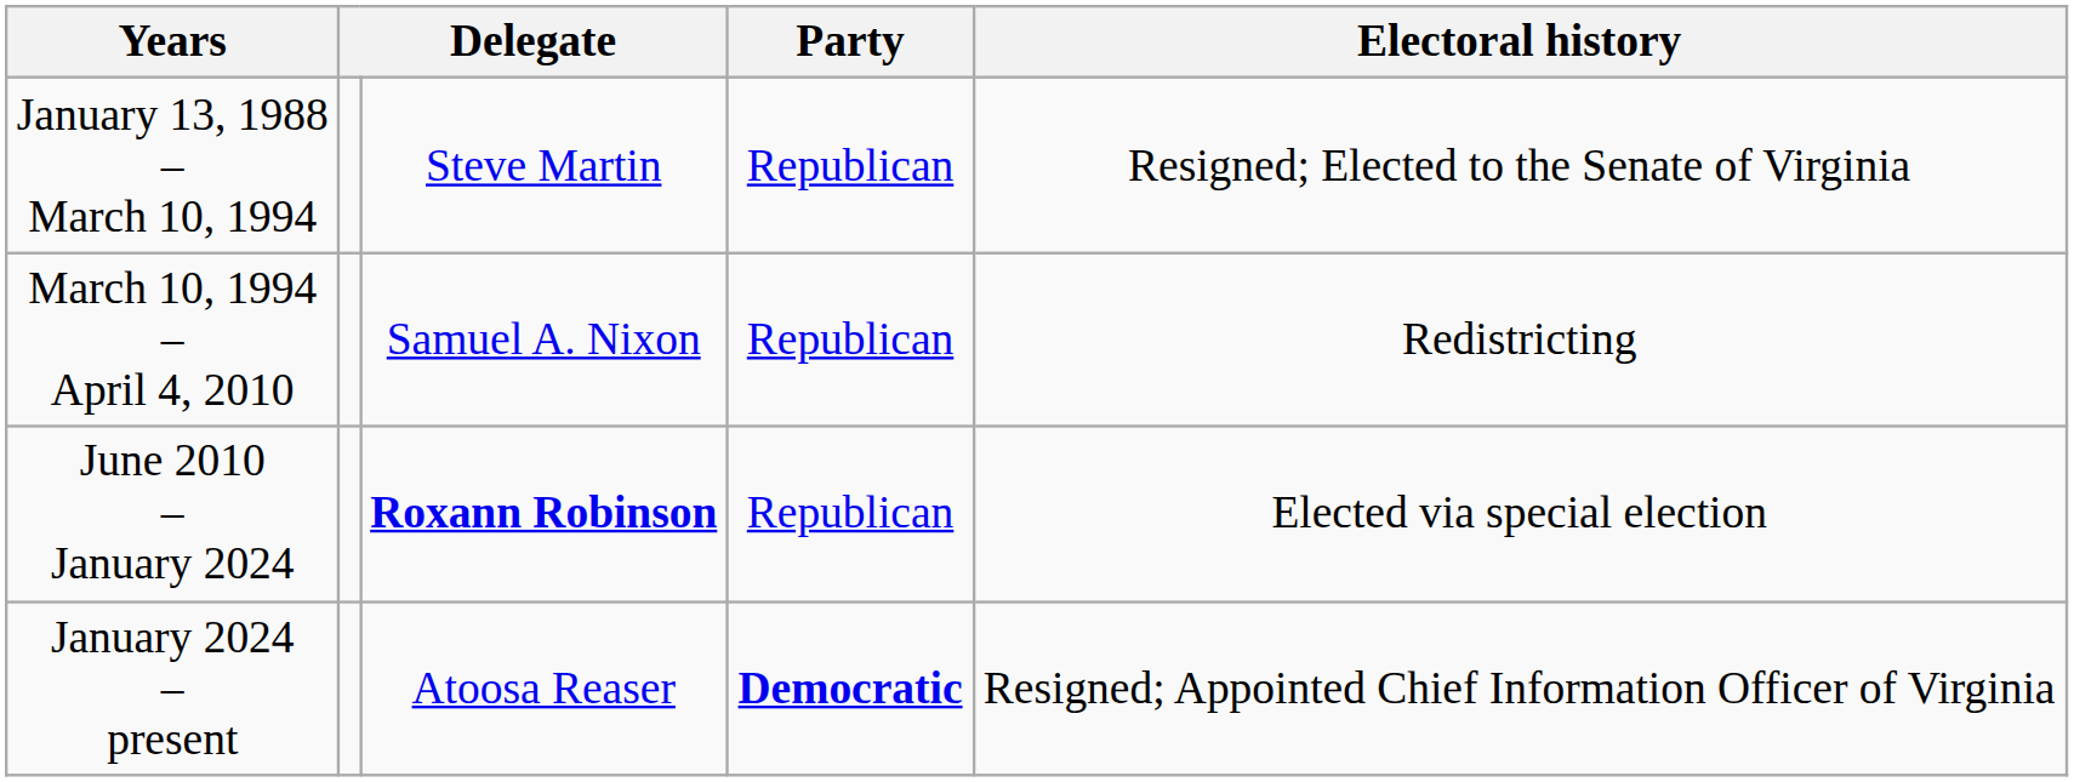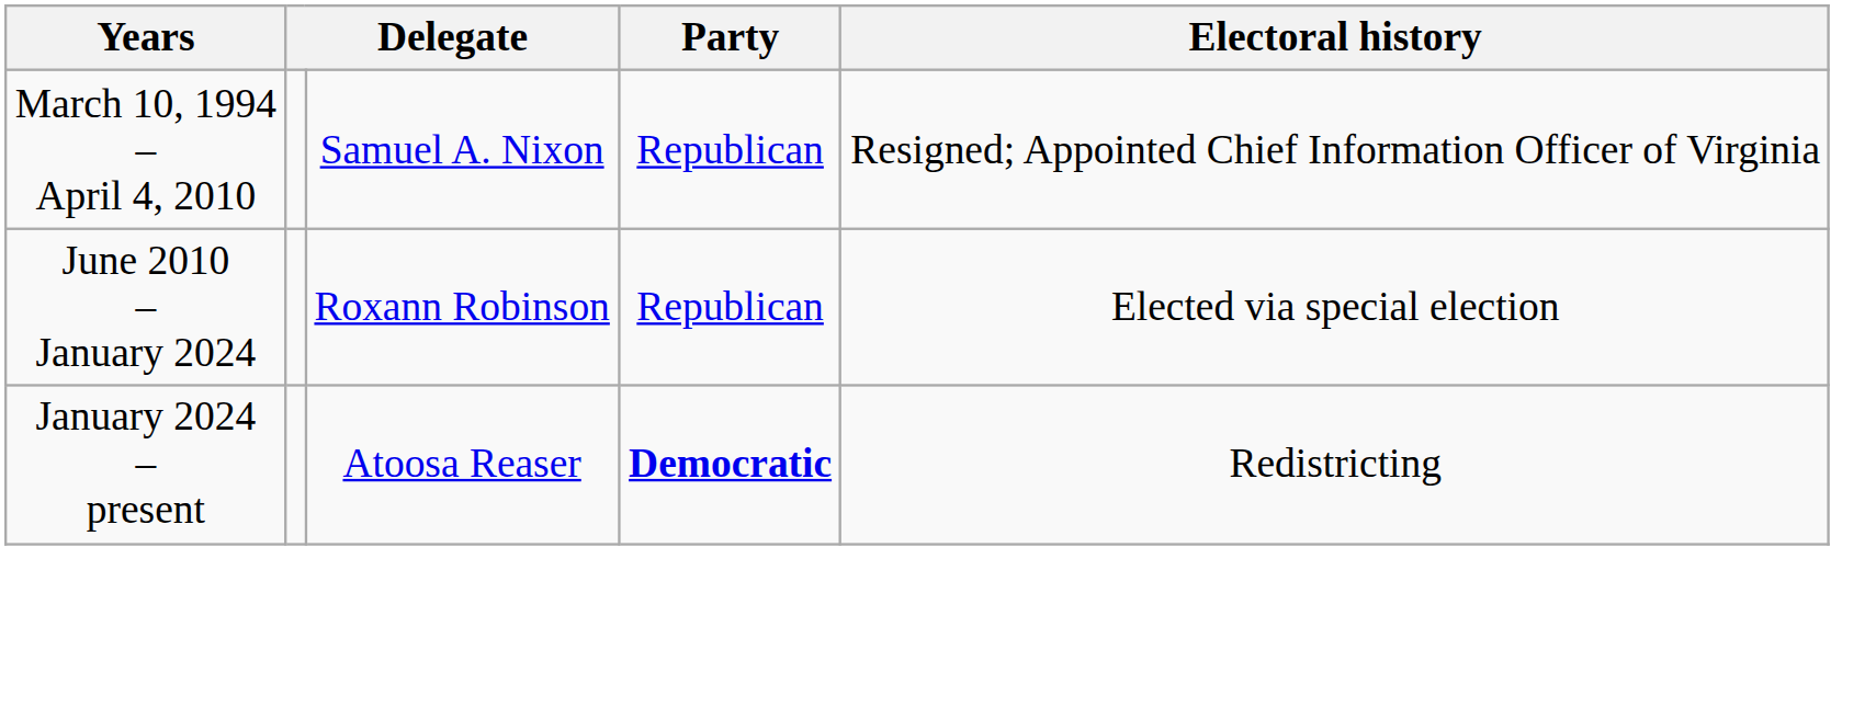- row: January 13, 1988 – March 10, 1994 | Steve Martin | Republican | Resigned; Elected to the Senate of Virginia
March 10, 1994 – April 4, 2010 | Electoral history: Redistricting -> Resigned; Appointed Chief Information Officer of Virginia
June 2010 – January 2024 | column 3: bold -> normal
January 2024 – present | Electoral history: Resigned; Appointed Chief Information Officer of Virginia -> Redistricting
